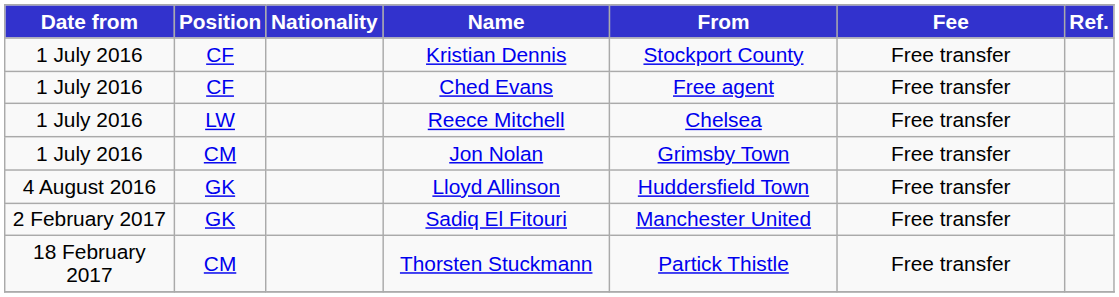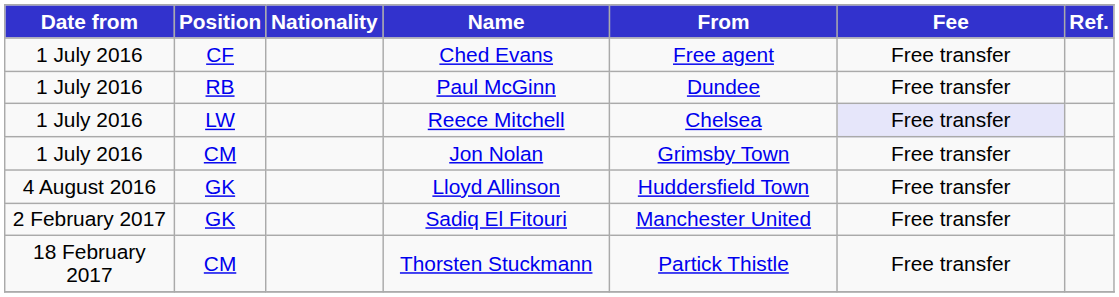- row: 1 July 2016 | CF | Kristian Dennis | Stockport County | Free transfer
+ row: 1 July 2016 | RB | Paul McGinn | Dundee | Free transfer
Reece Mitchell | Fee: no background -> lavender background
